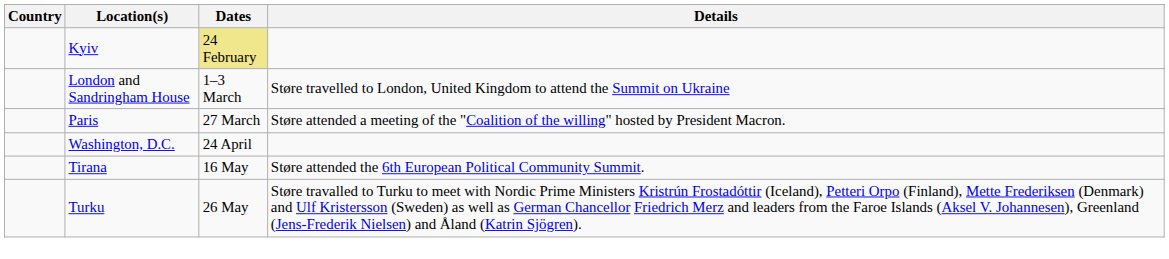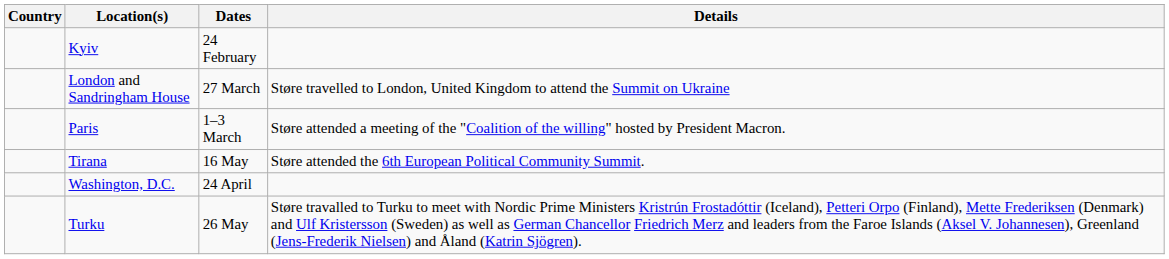Kyiv | Dates: khaki background -> no background
London and Sandringham House | Dates: 1–3 March -> 27 March
Paris | Dates: 27 March -> 1–3 March
rows swapped: Washington, D.C. <-> Tirana
